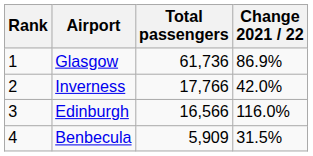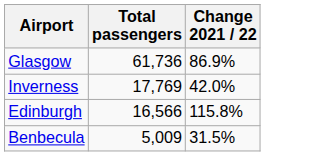- column: Rank | 1 | 2 | 3 | 4
Inverness | Total passengers: 17,766 -> 17,769
Edinburgh | Change 2021 / 22: 116.0% -> 115.8%
Benbecula | Total passengers: 5,909 -> 5,009
